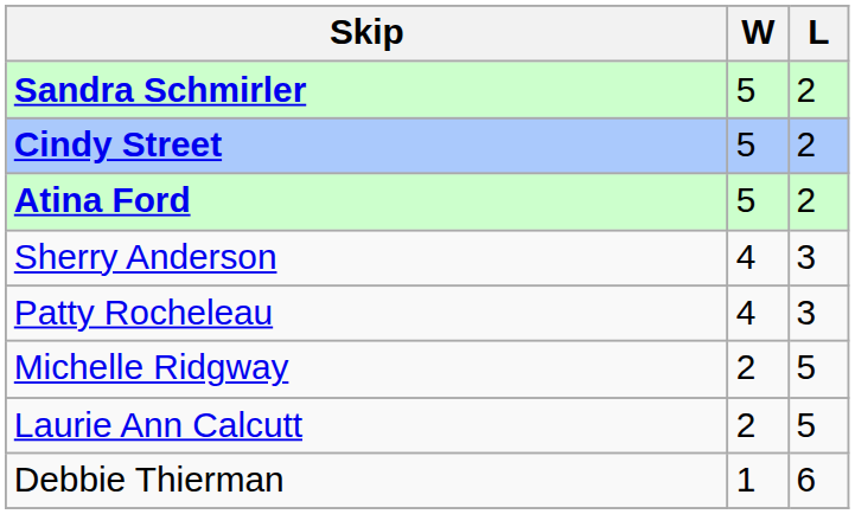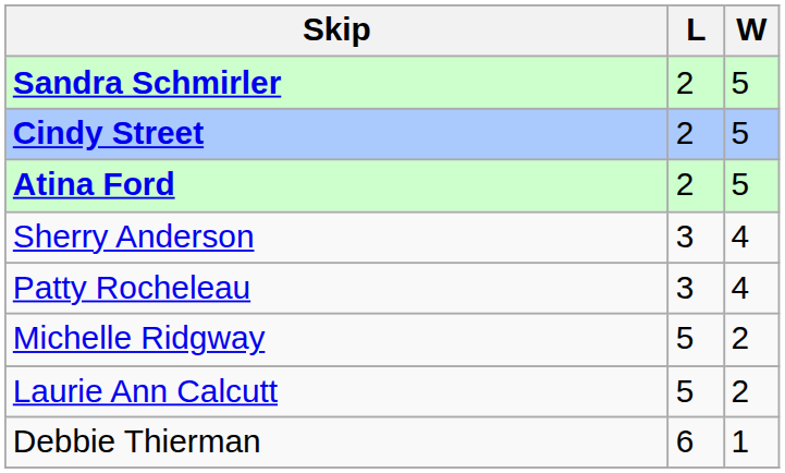columns swapped: W <-> L
